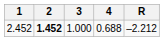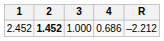2.452 | 4: 0.688 -> 0.686
